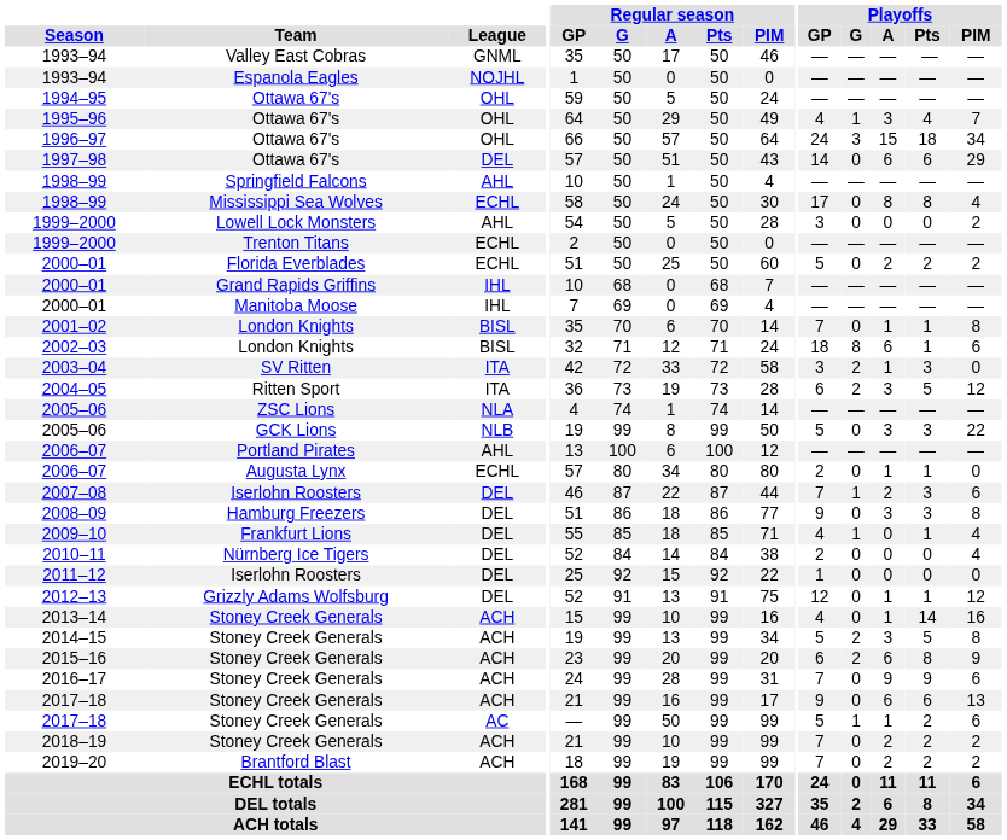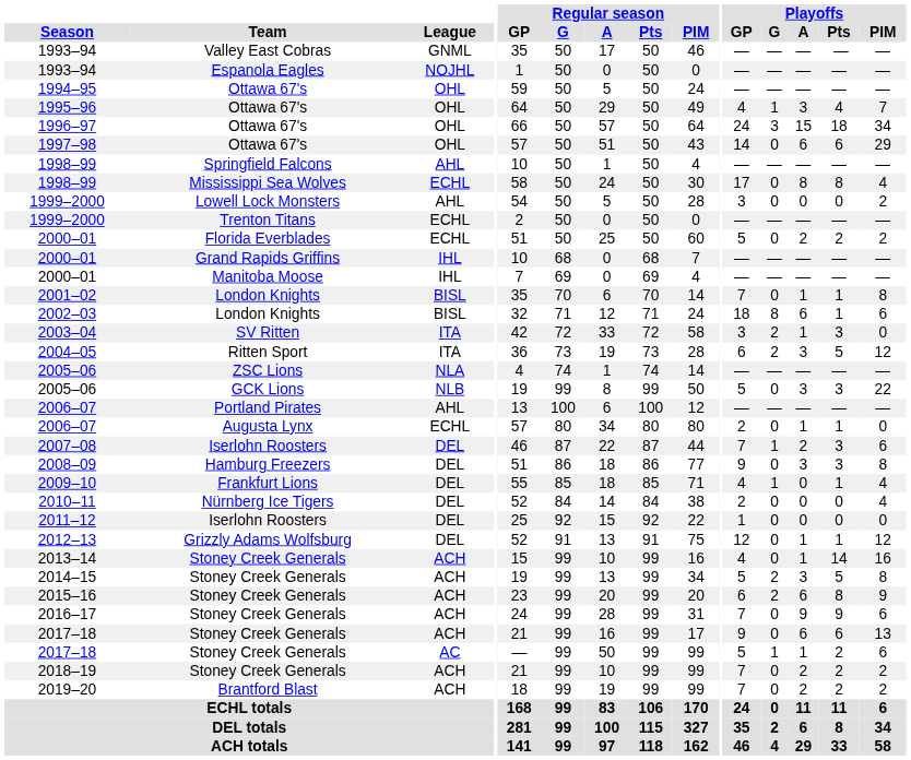1997–98 | League: DEL -> OHL
